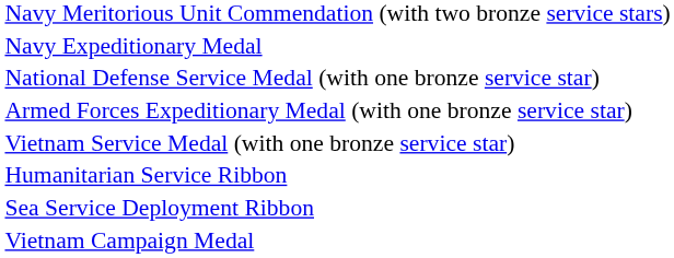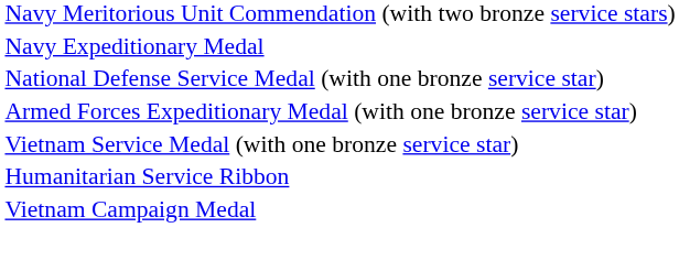- row: Sea Service Deployment Ribbon
